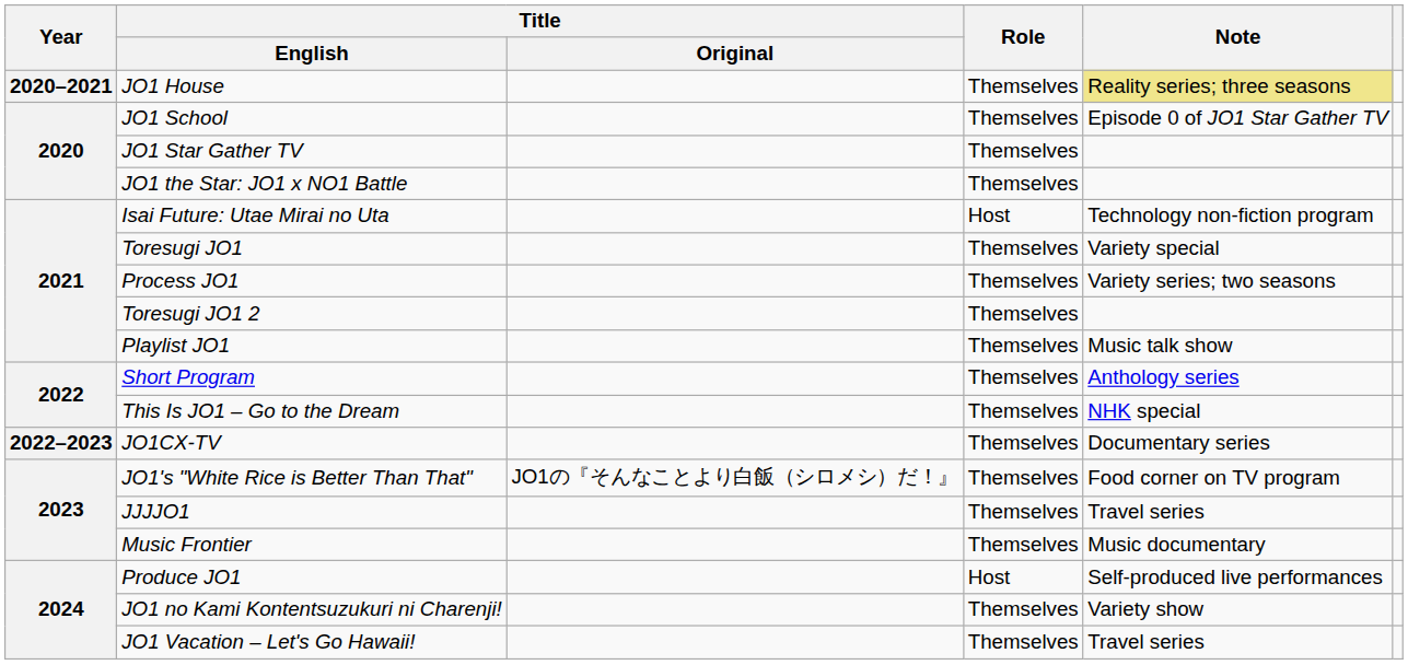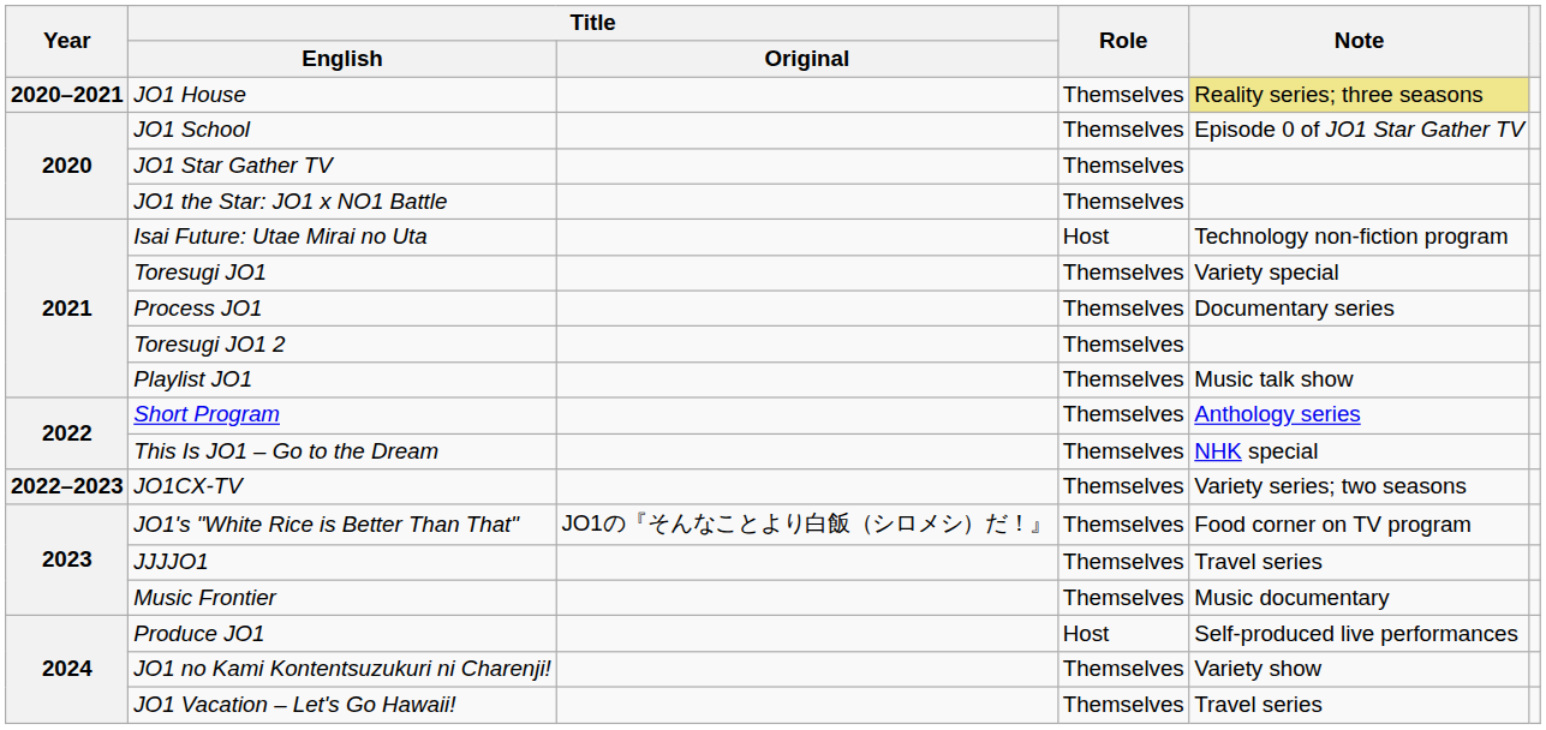Process JO1 | Note: Variety series; two seasons -> Documentary series
JO1CX-TV | Note: Documentary series -> Variety series; two seasons
